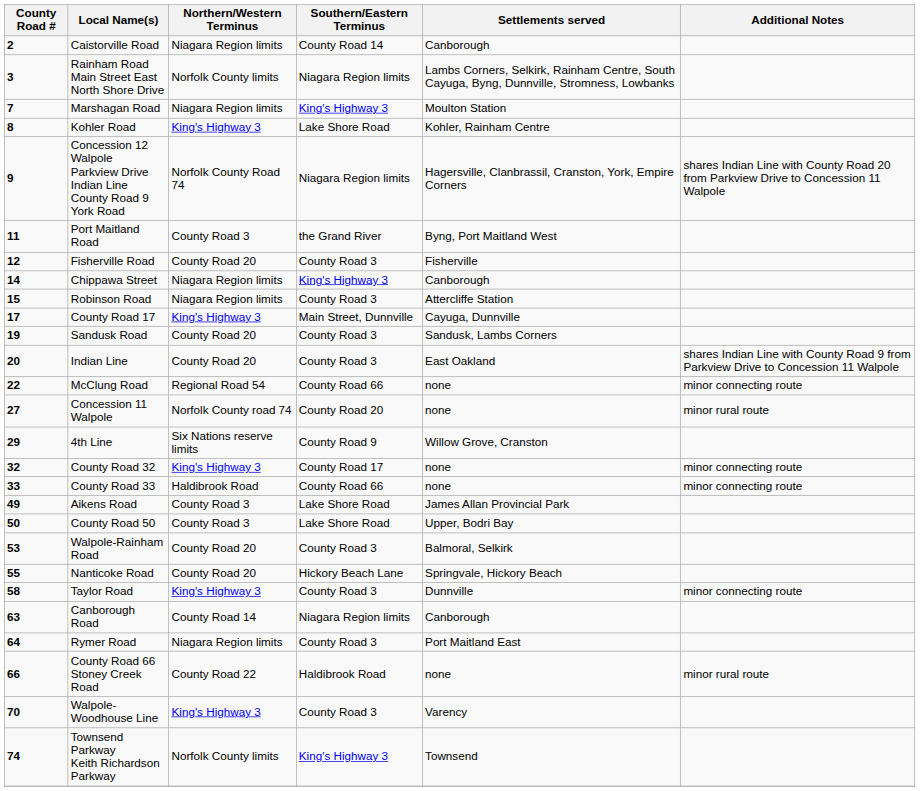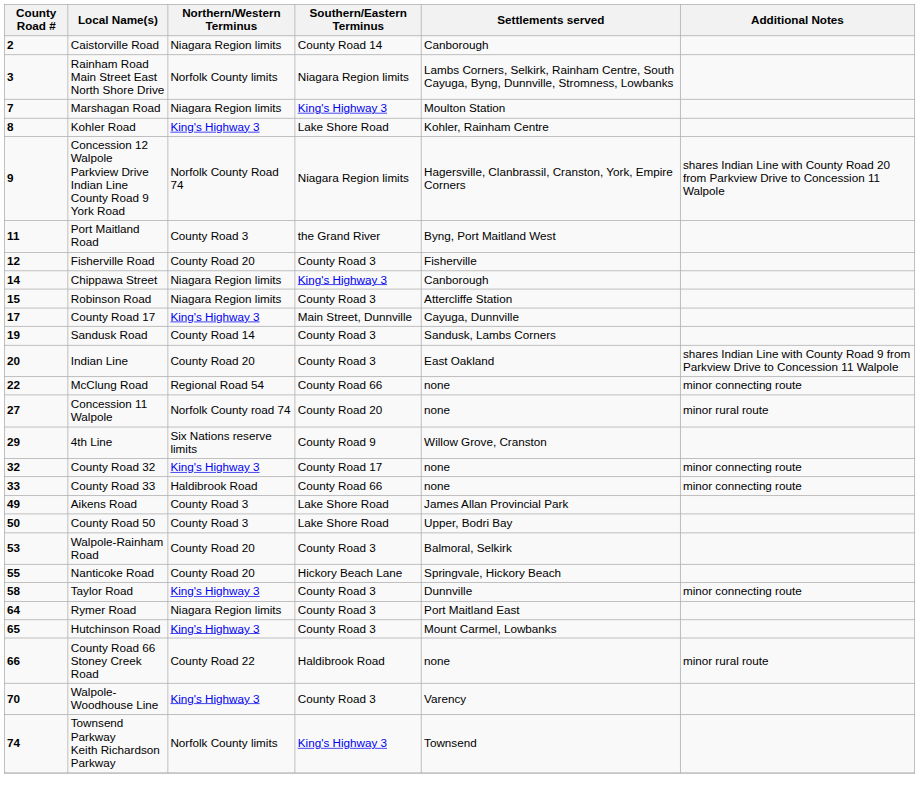Sandusk Road | Northern/Western Terminus: County Road 20 -> County Road 14
- row: 63 | Canborough Road | County Road 14 | Niagara Region limits | Canborough
+ row: 65 | Hutchinson Road | King's Highway 3 | County Road 3 | Mount Carmel, Lowbanks
